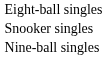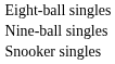rows swapped: Nine-ball singles <-> Snooker singles
